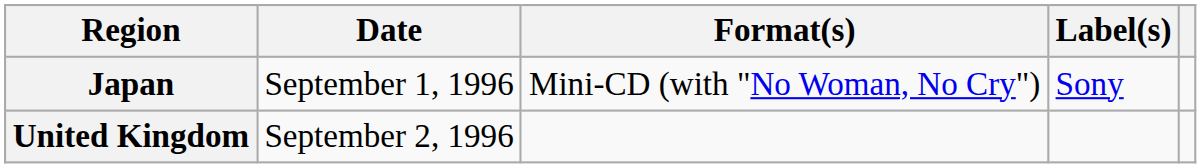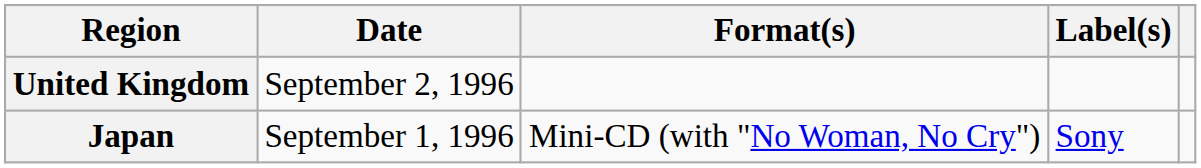rows swapped: Japan <-> United Kingdom
